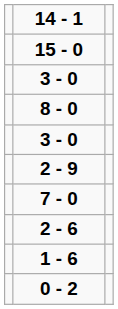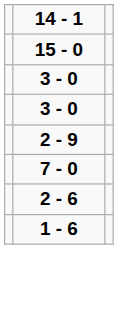- row: 8 - 0
- row: 0 - 2
